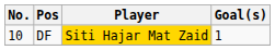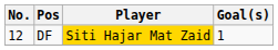DF | No.: 10 -> 12
